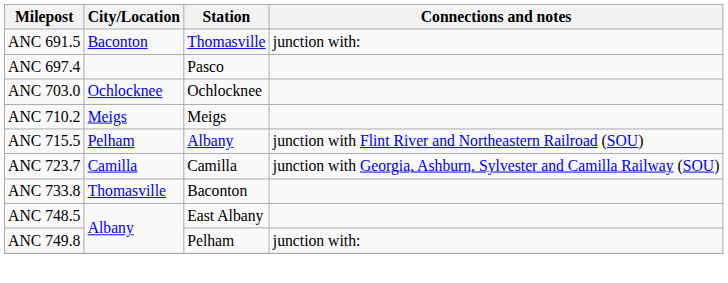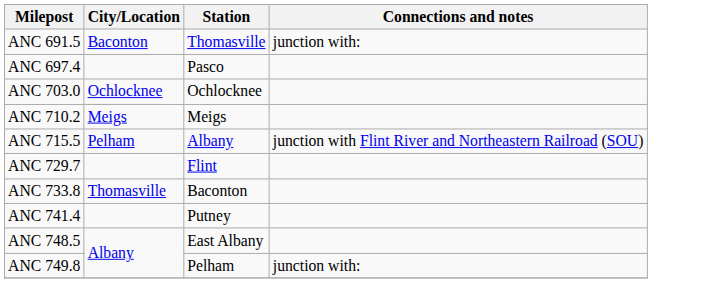- row: ANC 723.7 | Camilla | Camilla | junction with Georgia, Ashburn, Sylvester and Camilla Railway (SOU)
+ row: ANC 729.7 | Flint
+ row: ANC 741.4 | Putney
